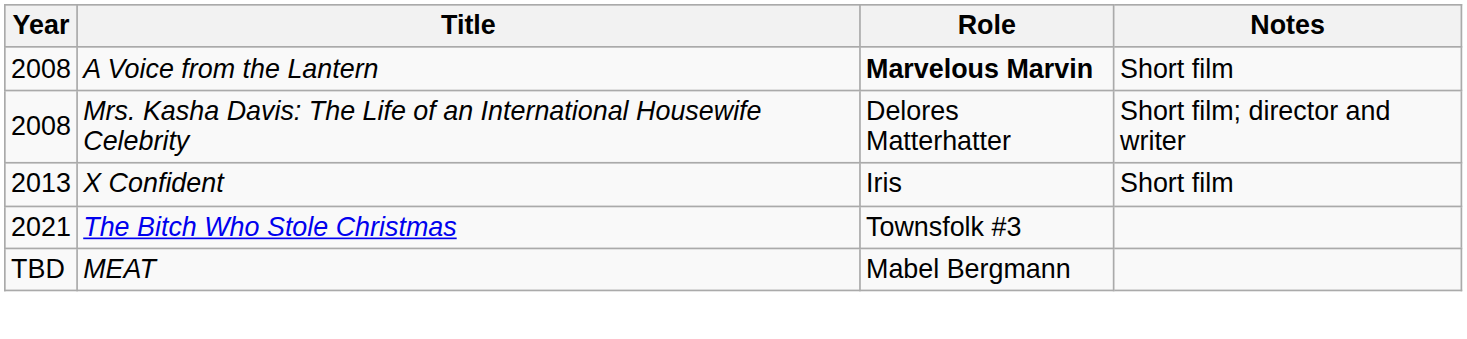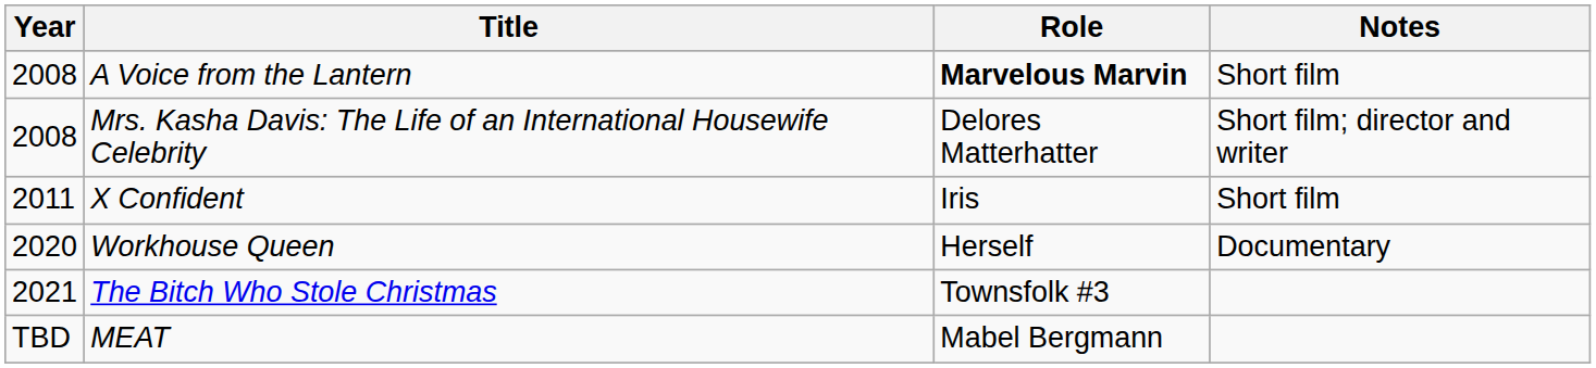X Confident | Year: 2013 -> 2011
+ row: 2020 | Workhouse Queen | Herself | Documentary
